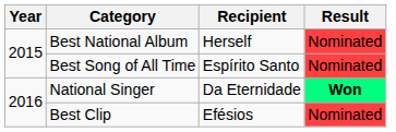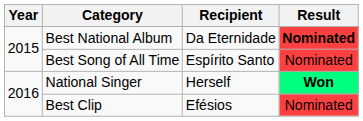Best National Album | Recipient: Herself -> Da Eternidade
Best National Album | Result: normal -> bold
National Singer | Recipient: Da Eternidade -> Herself
